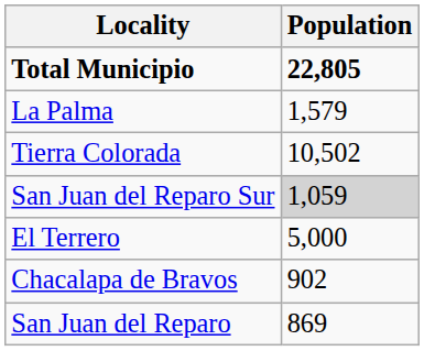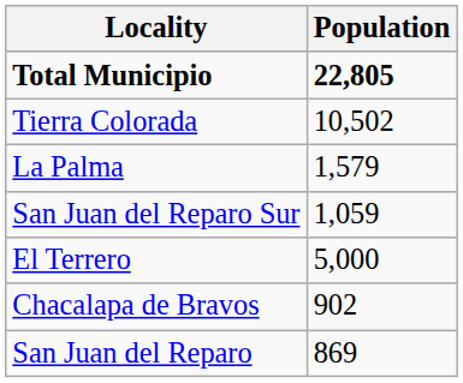rows swapped: Tierra Colorada <-> La Palma
San Juan del Reparo Sur | Population: lightgrey background -> no background
